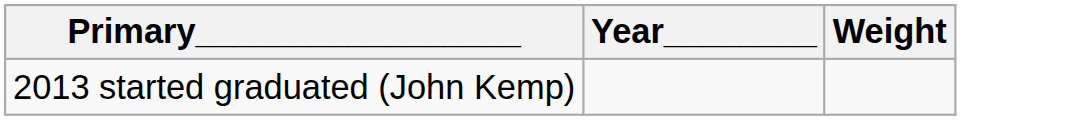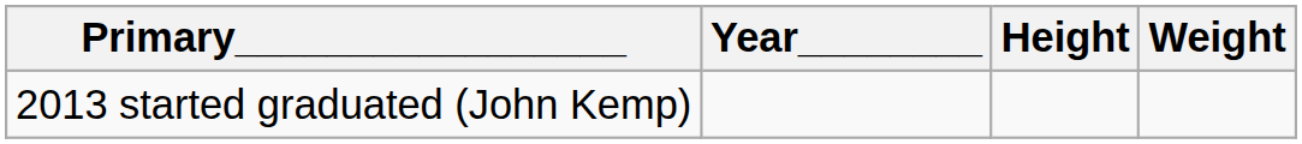+ column: Height
